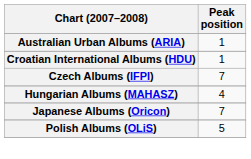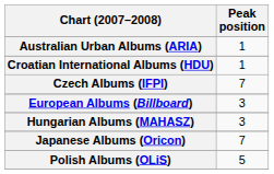+ row: European Albums (Billboard) | 3
Hungarian Albums (MAHASZ) | Peak position: 4 -> 3
